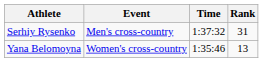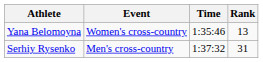rows swapped: Serhiy Rysenko <-> Yana Belomoyna
